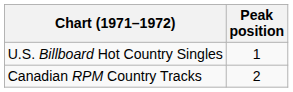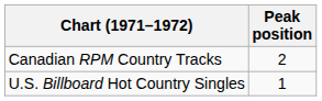rows swapped: U.S. Billboard Hot Country Singles <-> Canadian RPM Country Tracks
